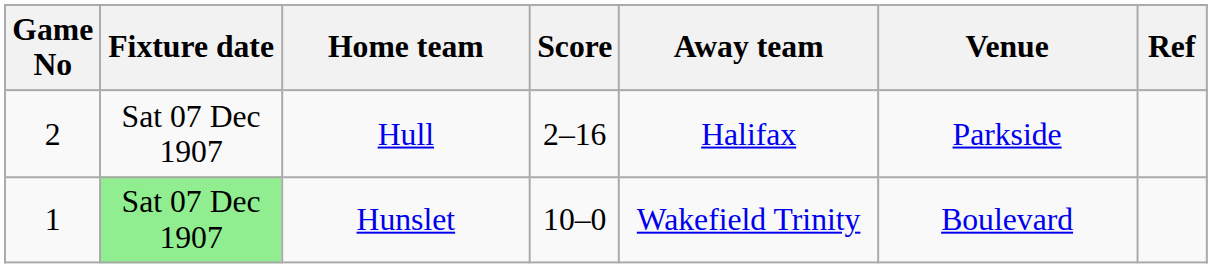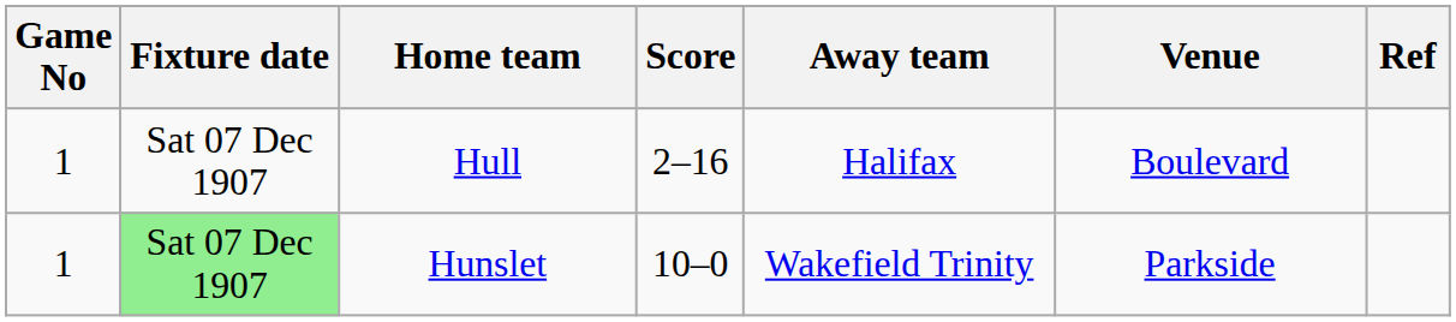Hull | Game No: 2 -> 1
Hull | Venue: Parkside -> Boulevard
Hunslet | Venue: Boulevard -> Parkside
